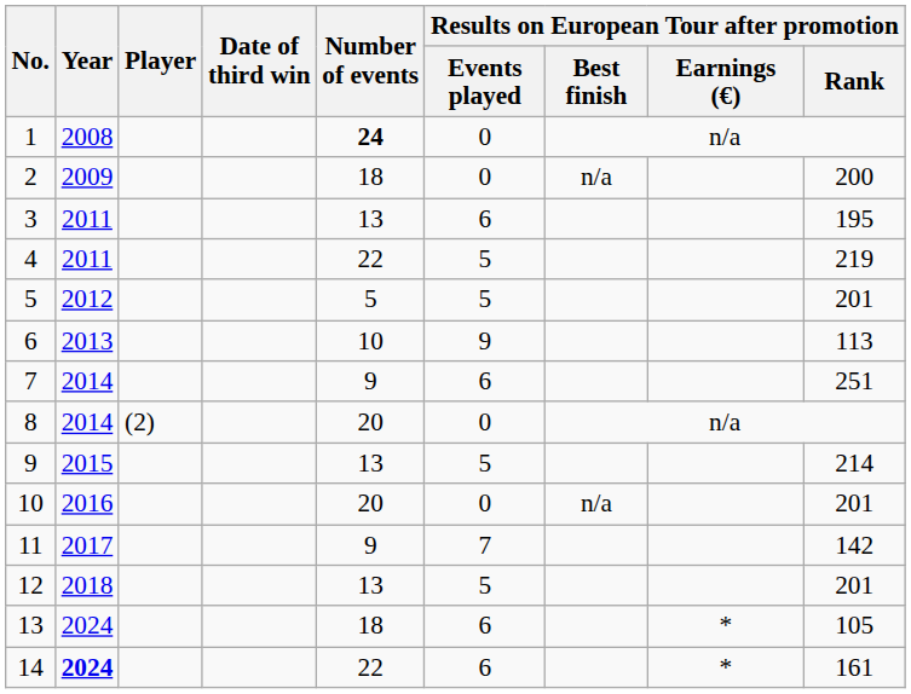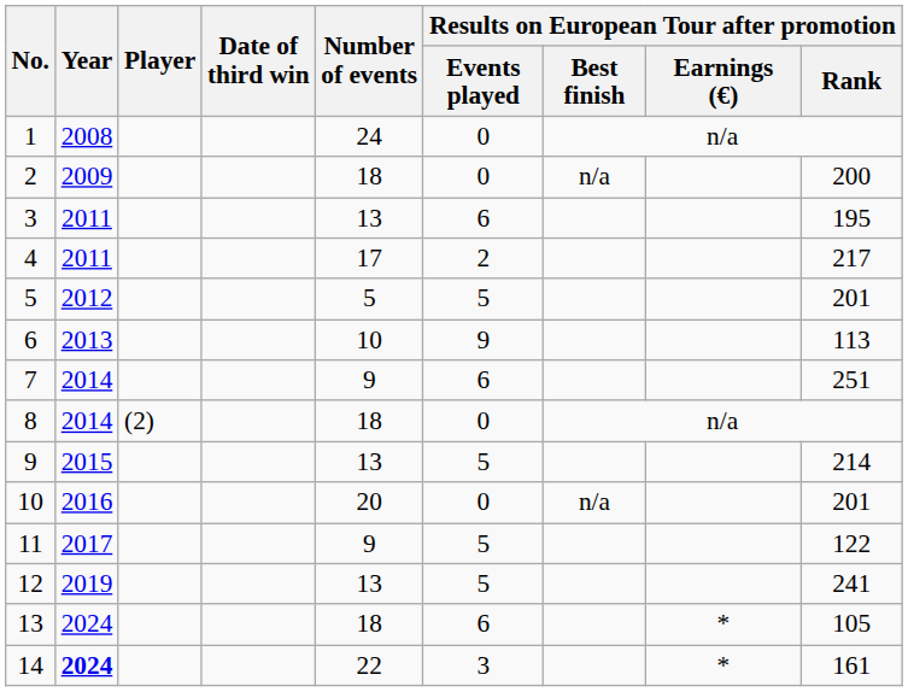1 | Number of events: bold -> normal
4 | Number of events: 22 -> 17
4 | Results on European Tour after promotion / Events played: 5 -> 2
4 | Results on European Tour after promotion / Rank: 219 -> 217
8 | Number of events: 20 -> 18
11 | Results on European Tour after promotion / Events played: 7 -> 5
11 | Results on European Tour after promotion / Rank: 142 -> 122
12 | Year: 2018 -> 2019
12 | Results on European Tour after promotion / Rank: 201 -> 241
14 | Results on European Tour after promotion / Events played: 6 -> 3
